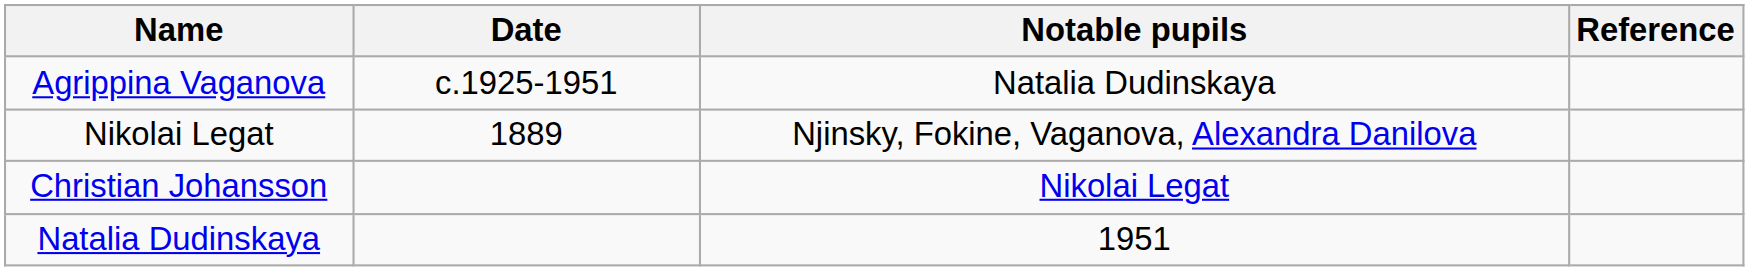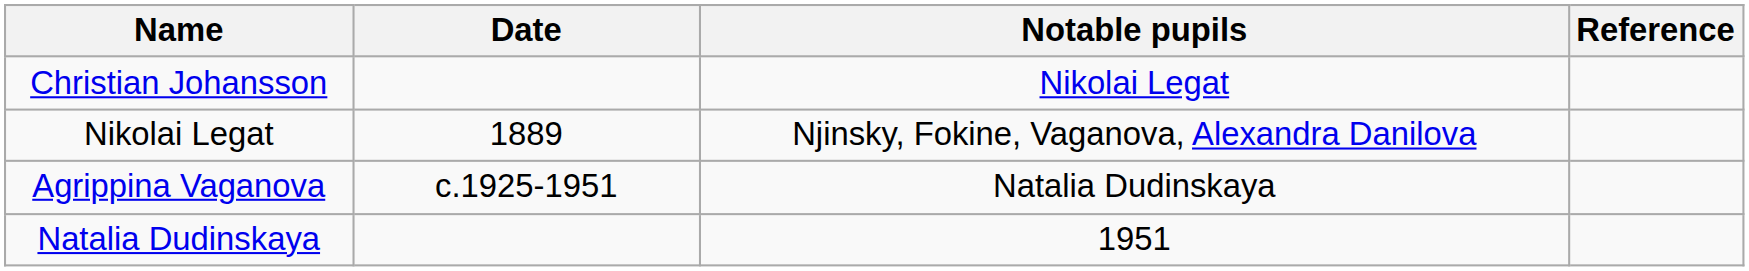rows swapped: Christian Johansson <-> Agrippina Vaganova
